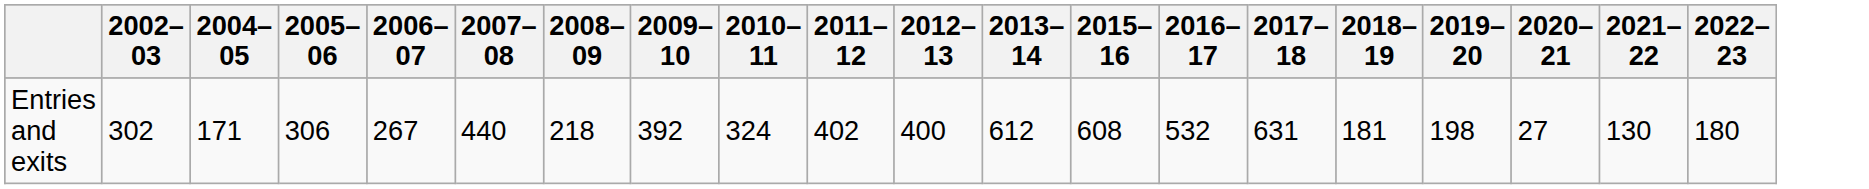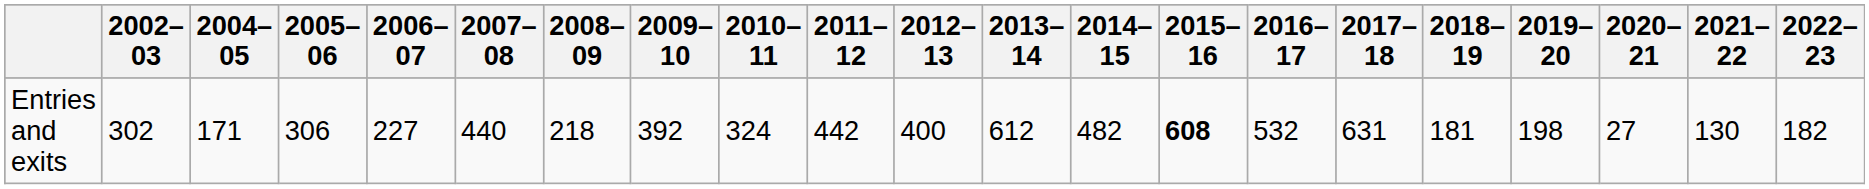+ column: 2014–15 | 482
Entries and exits | 2006–07: 267 -> 227
Entries and exits | 2011–12: 402 -> 442
Entries and exits | 2015–16: normal -> bold
Entries and exits | 2022–23: 180 -> 182
